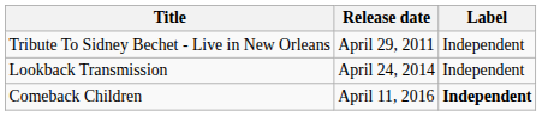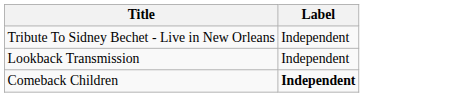- column: Release date | April 29, 2011 | April 24, 2014 | April 11, 2016
